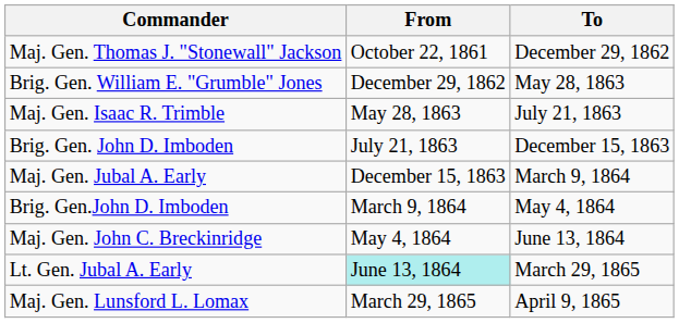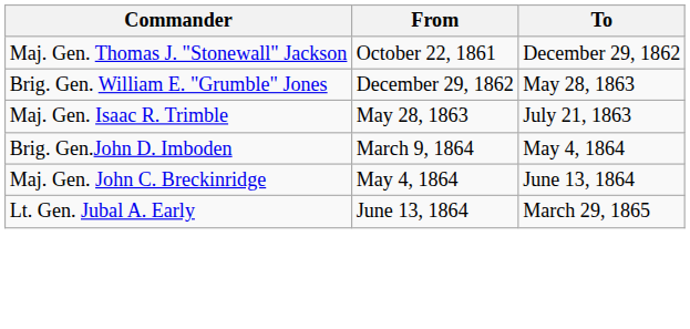- row: Brig. Gen. John D. Imboden | July 21, 1863 | December 15, 1863
- row: Maj. Gen. Jubal A. Early | December 15, 1863 | March 9, 1864
Lt. Gen. Jubal A. Early | From: paleturquoise background -> no background
- row: Maj. Gen. Lunsford L. Lomax | March 29, 1865 | April 9, 1865
